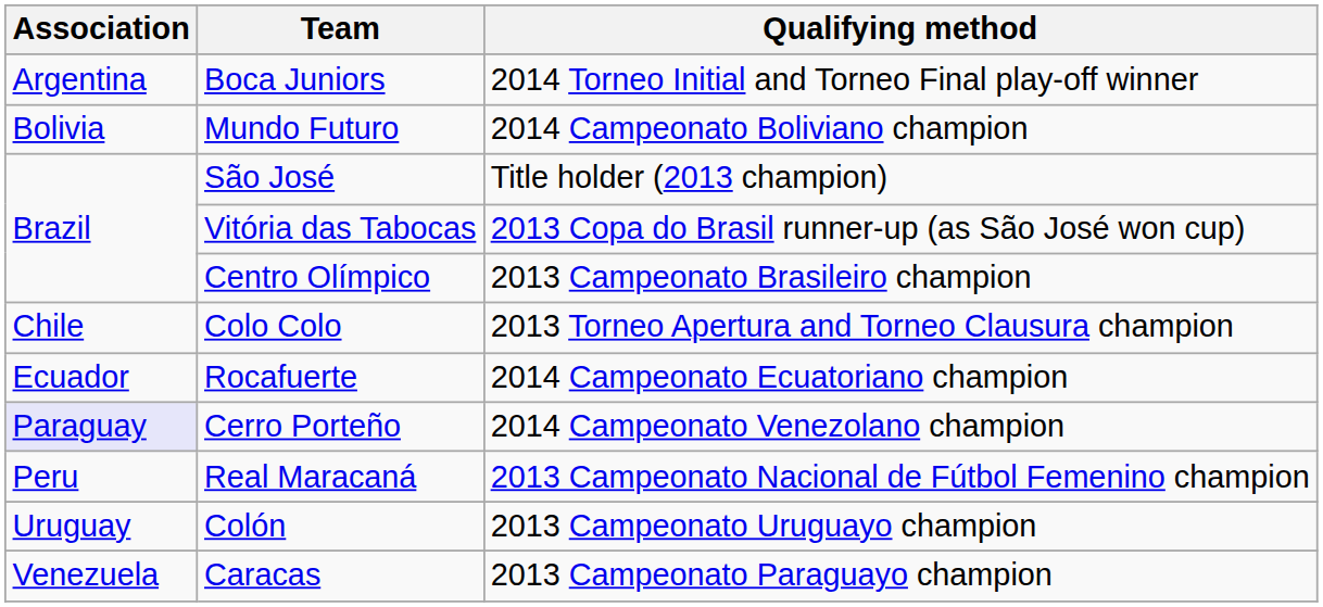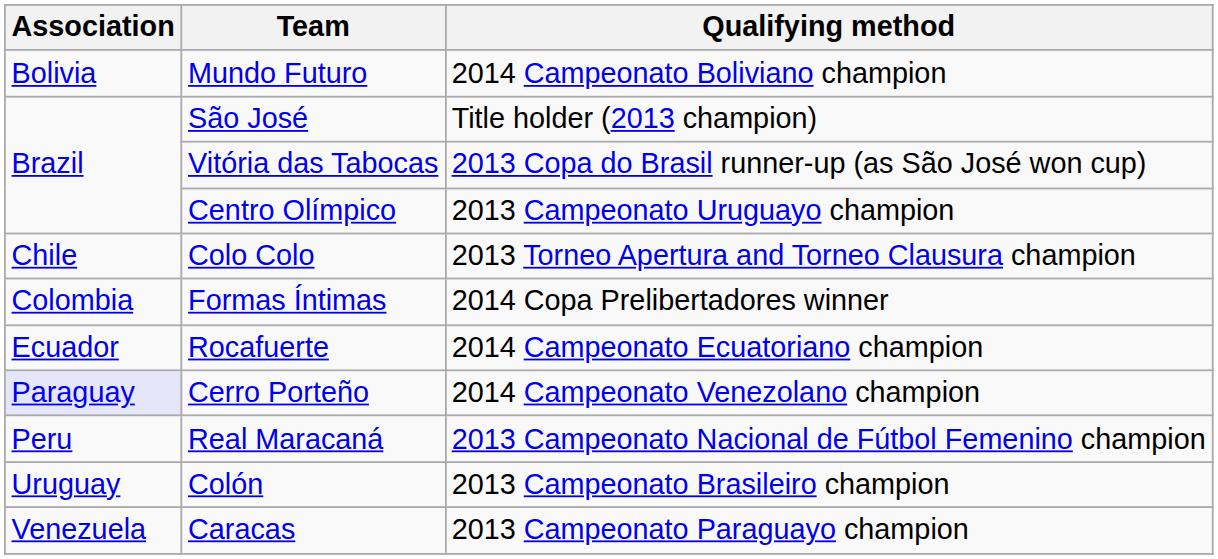- row: Argentina | Boca Juniors | 2014 Torneo Initial and Torneo Final play-off winner
Centro Olímpico | Qualifying method: 2013 Campeonato Brasileiro champion -> 2013 Campeonato Uruguayo champion
+ row: Colombia | Formas Íntimas | 2014 Copa Prelibertadores winner
Colón | Qualifying method: 2013 Campeonato Uruguayo champion -> 2013 Campeonato Brasileiro champion
